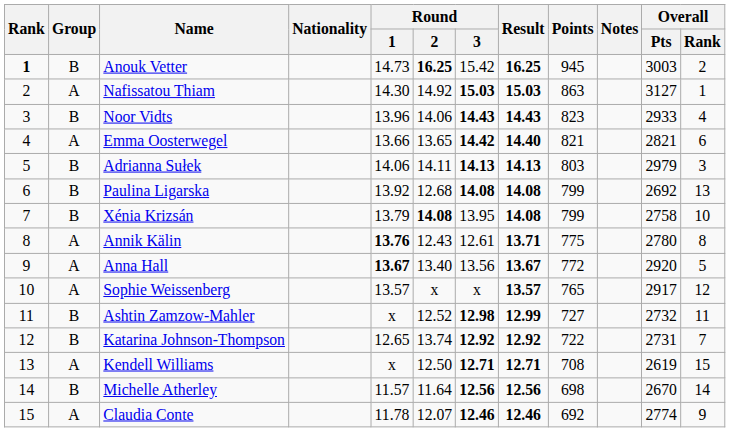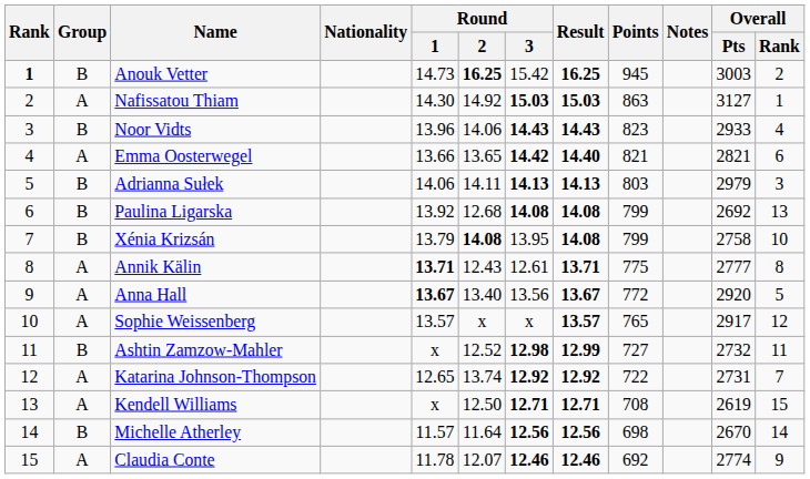Annik Kälin | Round / 1: 13.76 -> 13.71
Annik Kälin | Overall / Pts: 2780 -> 2777
Katarina Johnson-Thompson | Group: B -> A
